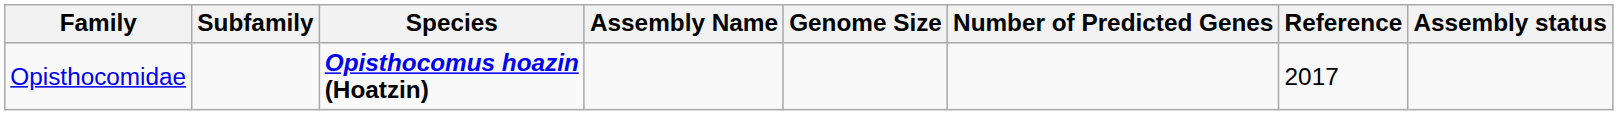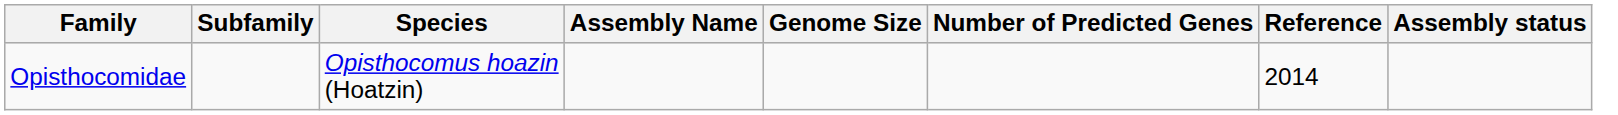Opisthocomidae | Species: bold -> normal
Opisthocomidae | Reference: 2017 -> 2014
